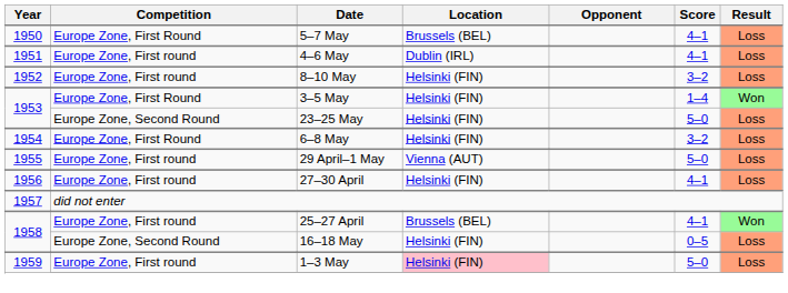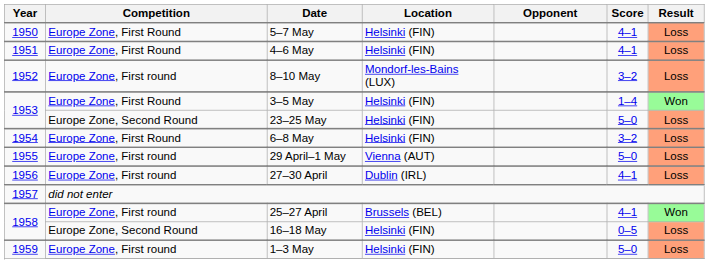5–7 May | Location: Brussels (BEL) -> Helsinki (FIN)
4–6 May | Competition: Europe Zone, First round -> Europe Zone, First Round
4–6 May | Location: Dublin (IRL) -> Helsinki (FIN)
8–10 May | Location: Helsinki (FIN) -> Mondorf-les-Bains (LUX)
27–30 April | Location: Helsinki (FIN) -> Dublin (IRL)
1–3 May | Location: pink background -> no background
